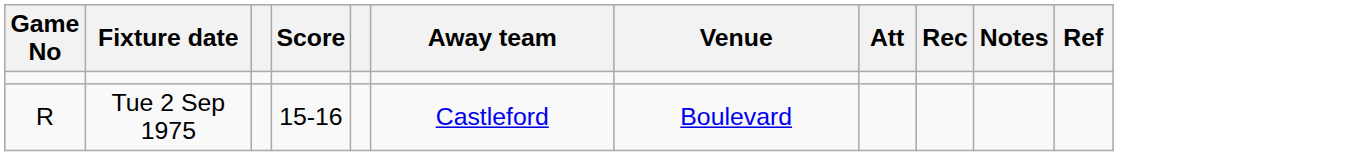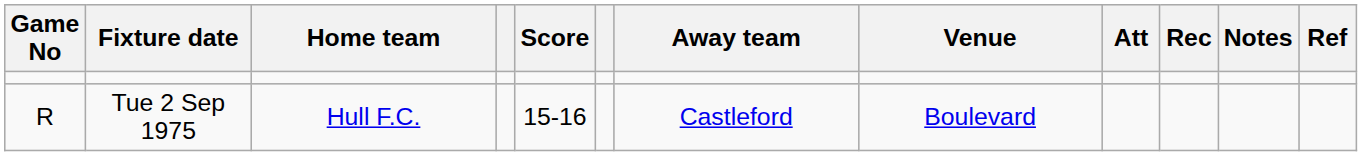+ column: Home team | Hull F.C.
